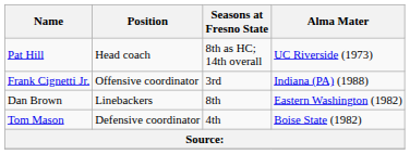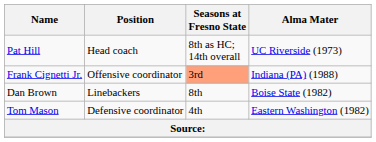Frank Cignetti Jr. | Seasons at Fresno State: no background -> lightsalmon background
Dan Brown | Alma Mater: Eastern Washington (1982) -> Boise State (1982)
Tom Mason | Alma Mater: Boise State (1982) -> Eastern Washington (1982)
